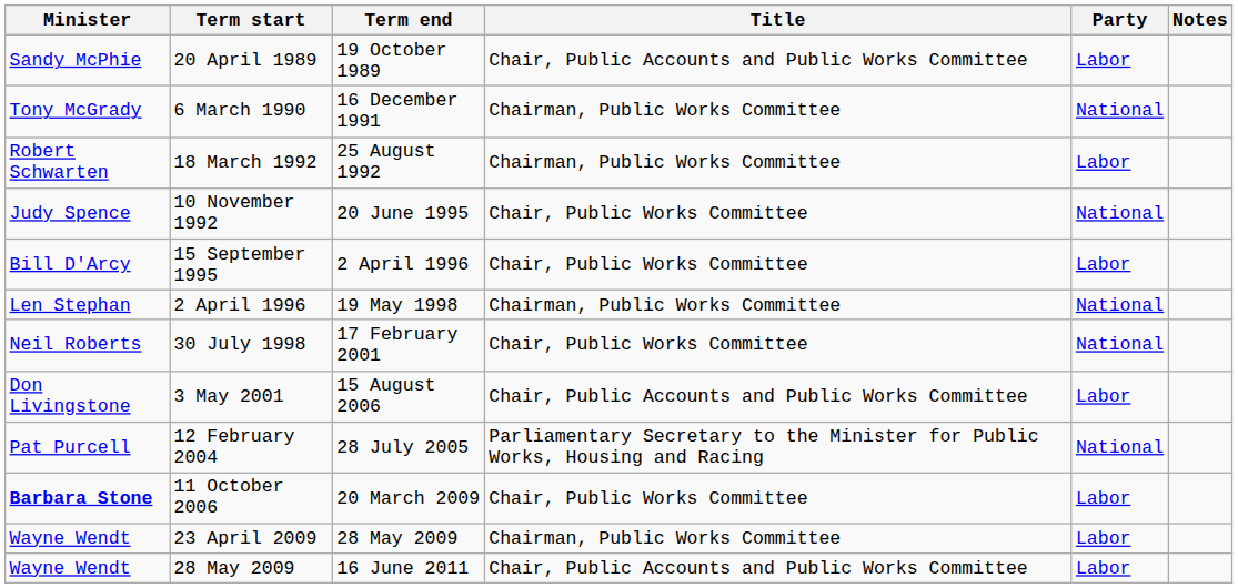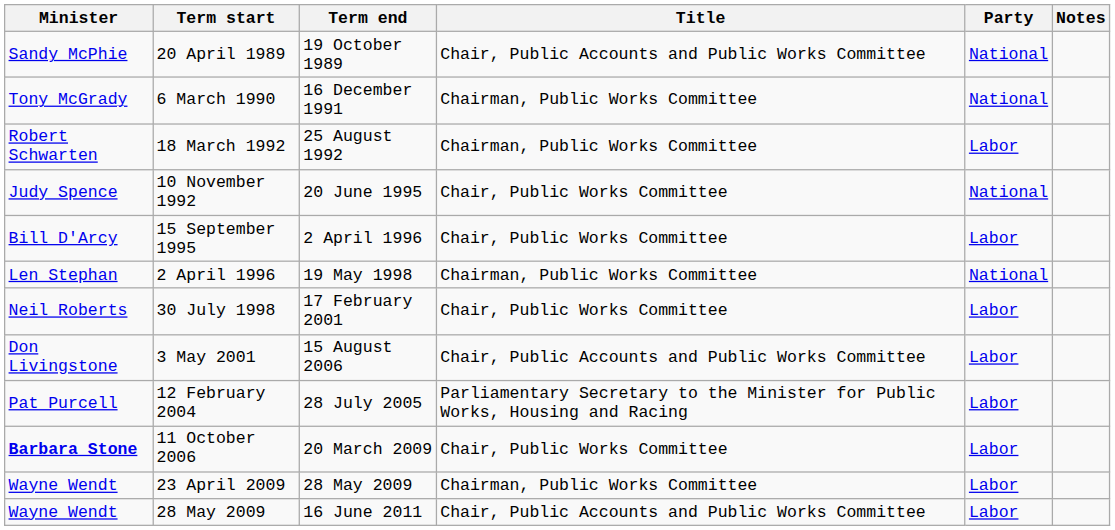20 April 1989 | Party: Labor -> National
30 July 1998 | Party: National -> Labor
12 February 2004 | Party: National -> Labor
